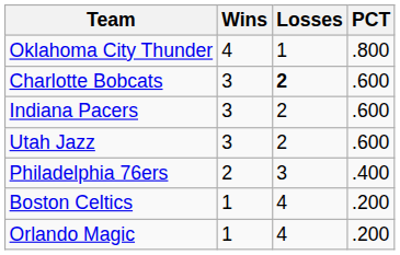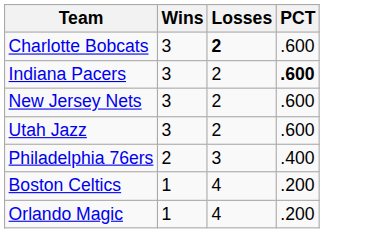- row: Oklahoma City Thunder | 4 | 1 | .800
Indiana Pacers | PCT: normal -> bold
+ row: New Jersey Nets | 3 | 2 | .600
